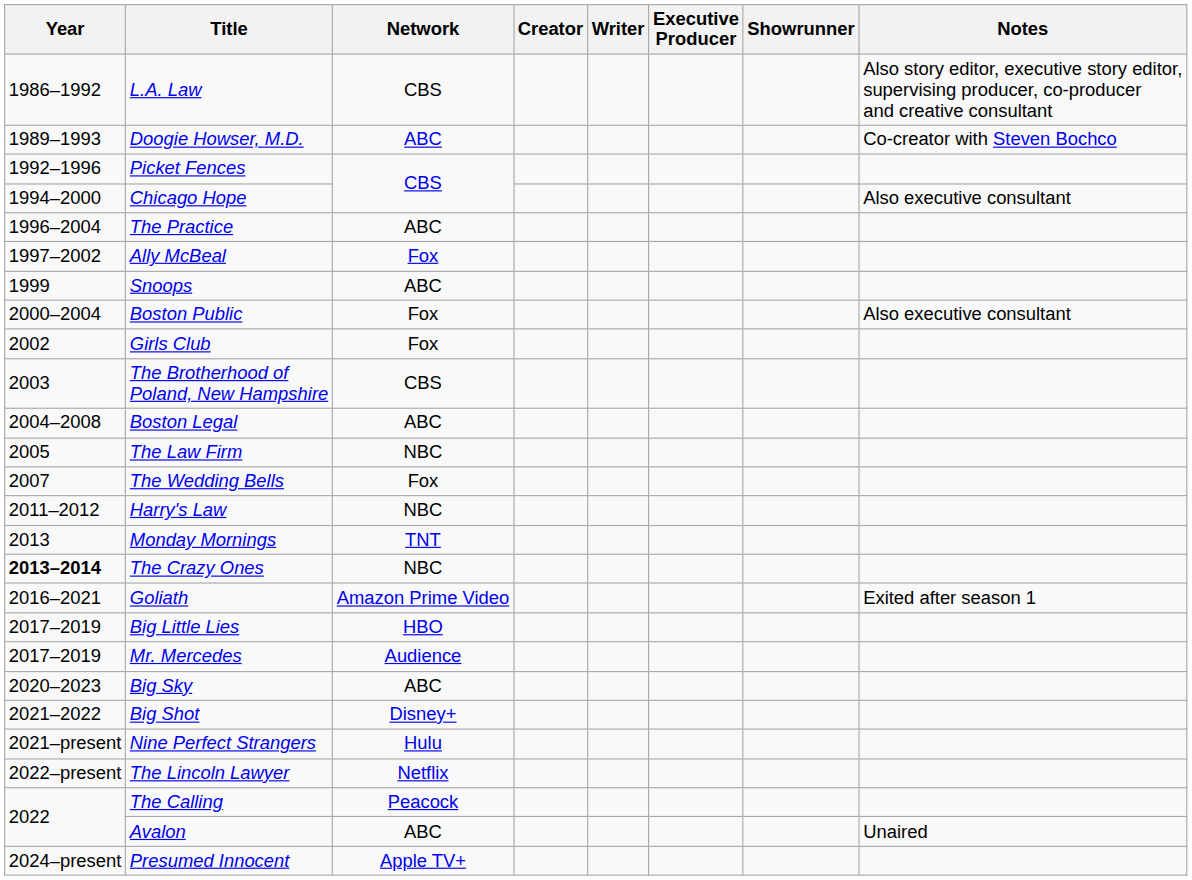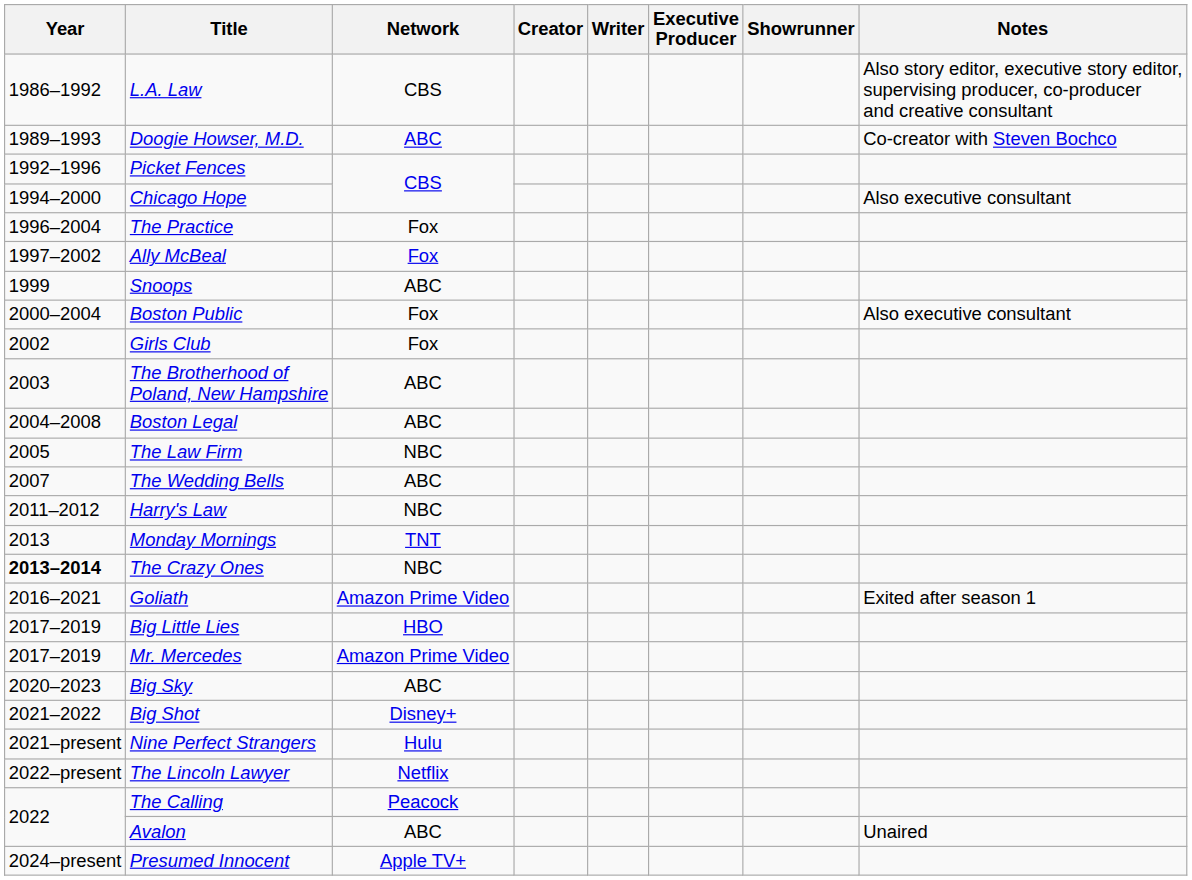The Practice | Network: ABC -> Fox
The Brotherhood of Poland, New Hampshire | Network: CBS -> ABC
The Wedding Bells | Network: Fox -> ABC
Mr. Mercedes | Network: Audience -> Amazon Prime Video
